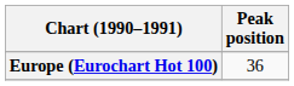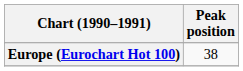Europe (Eurochart Hot 100) | Peak position: 36 -> 38
